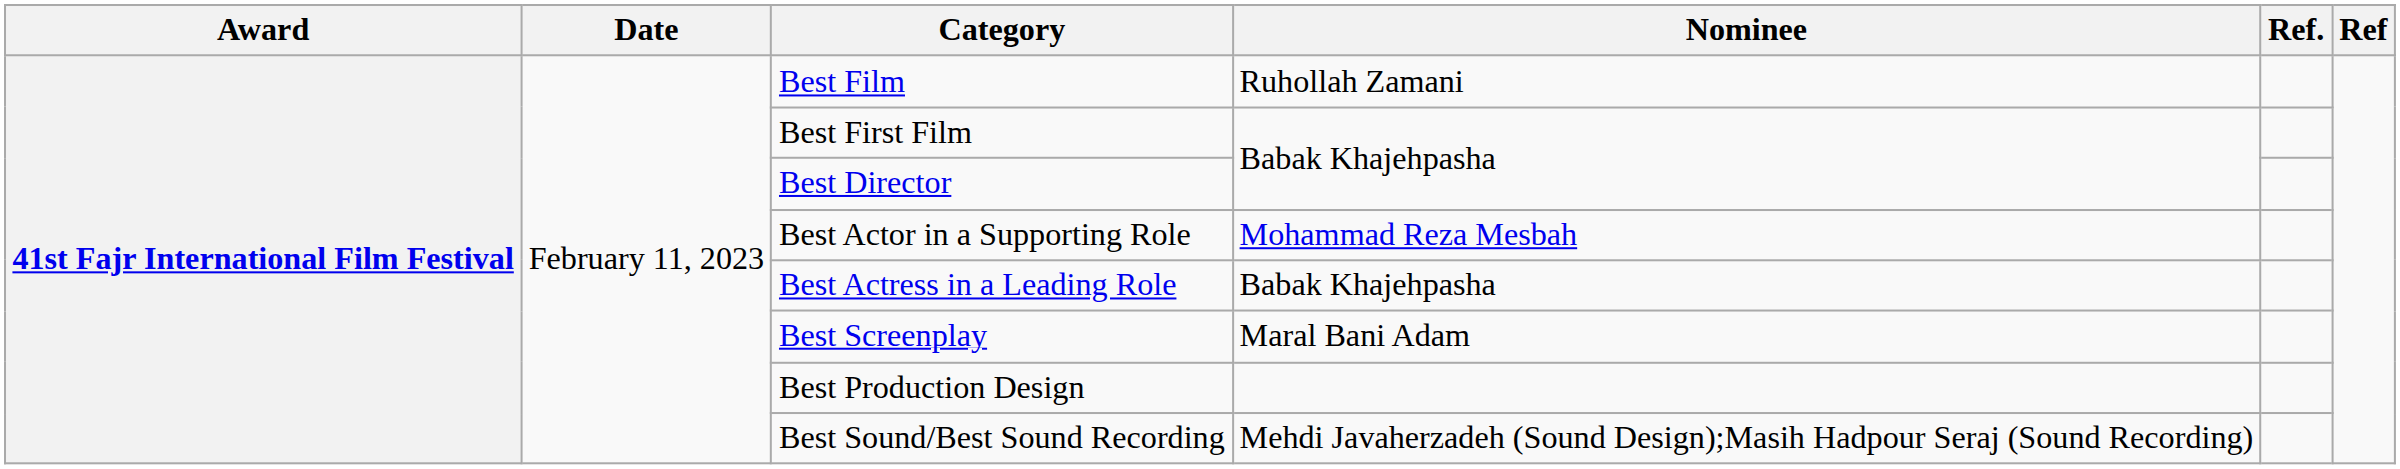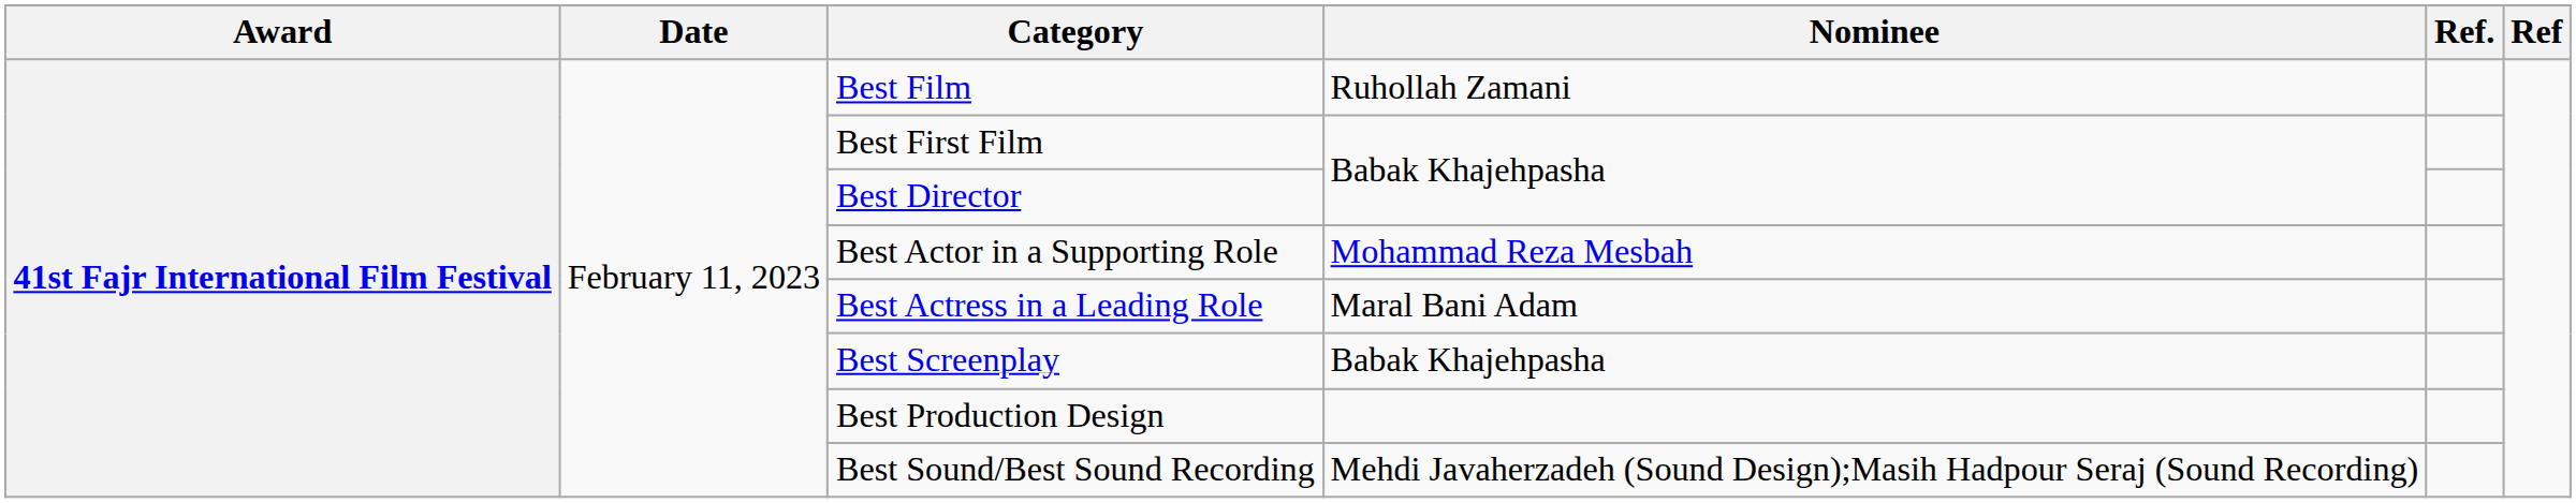Best Actress in a Leading Role | Nominee: Babak Khajehpasha -> Maral Bani Adam
Best Screenplay | Nominee: Maral Bani Adam -> Babak Khajehpasha
